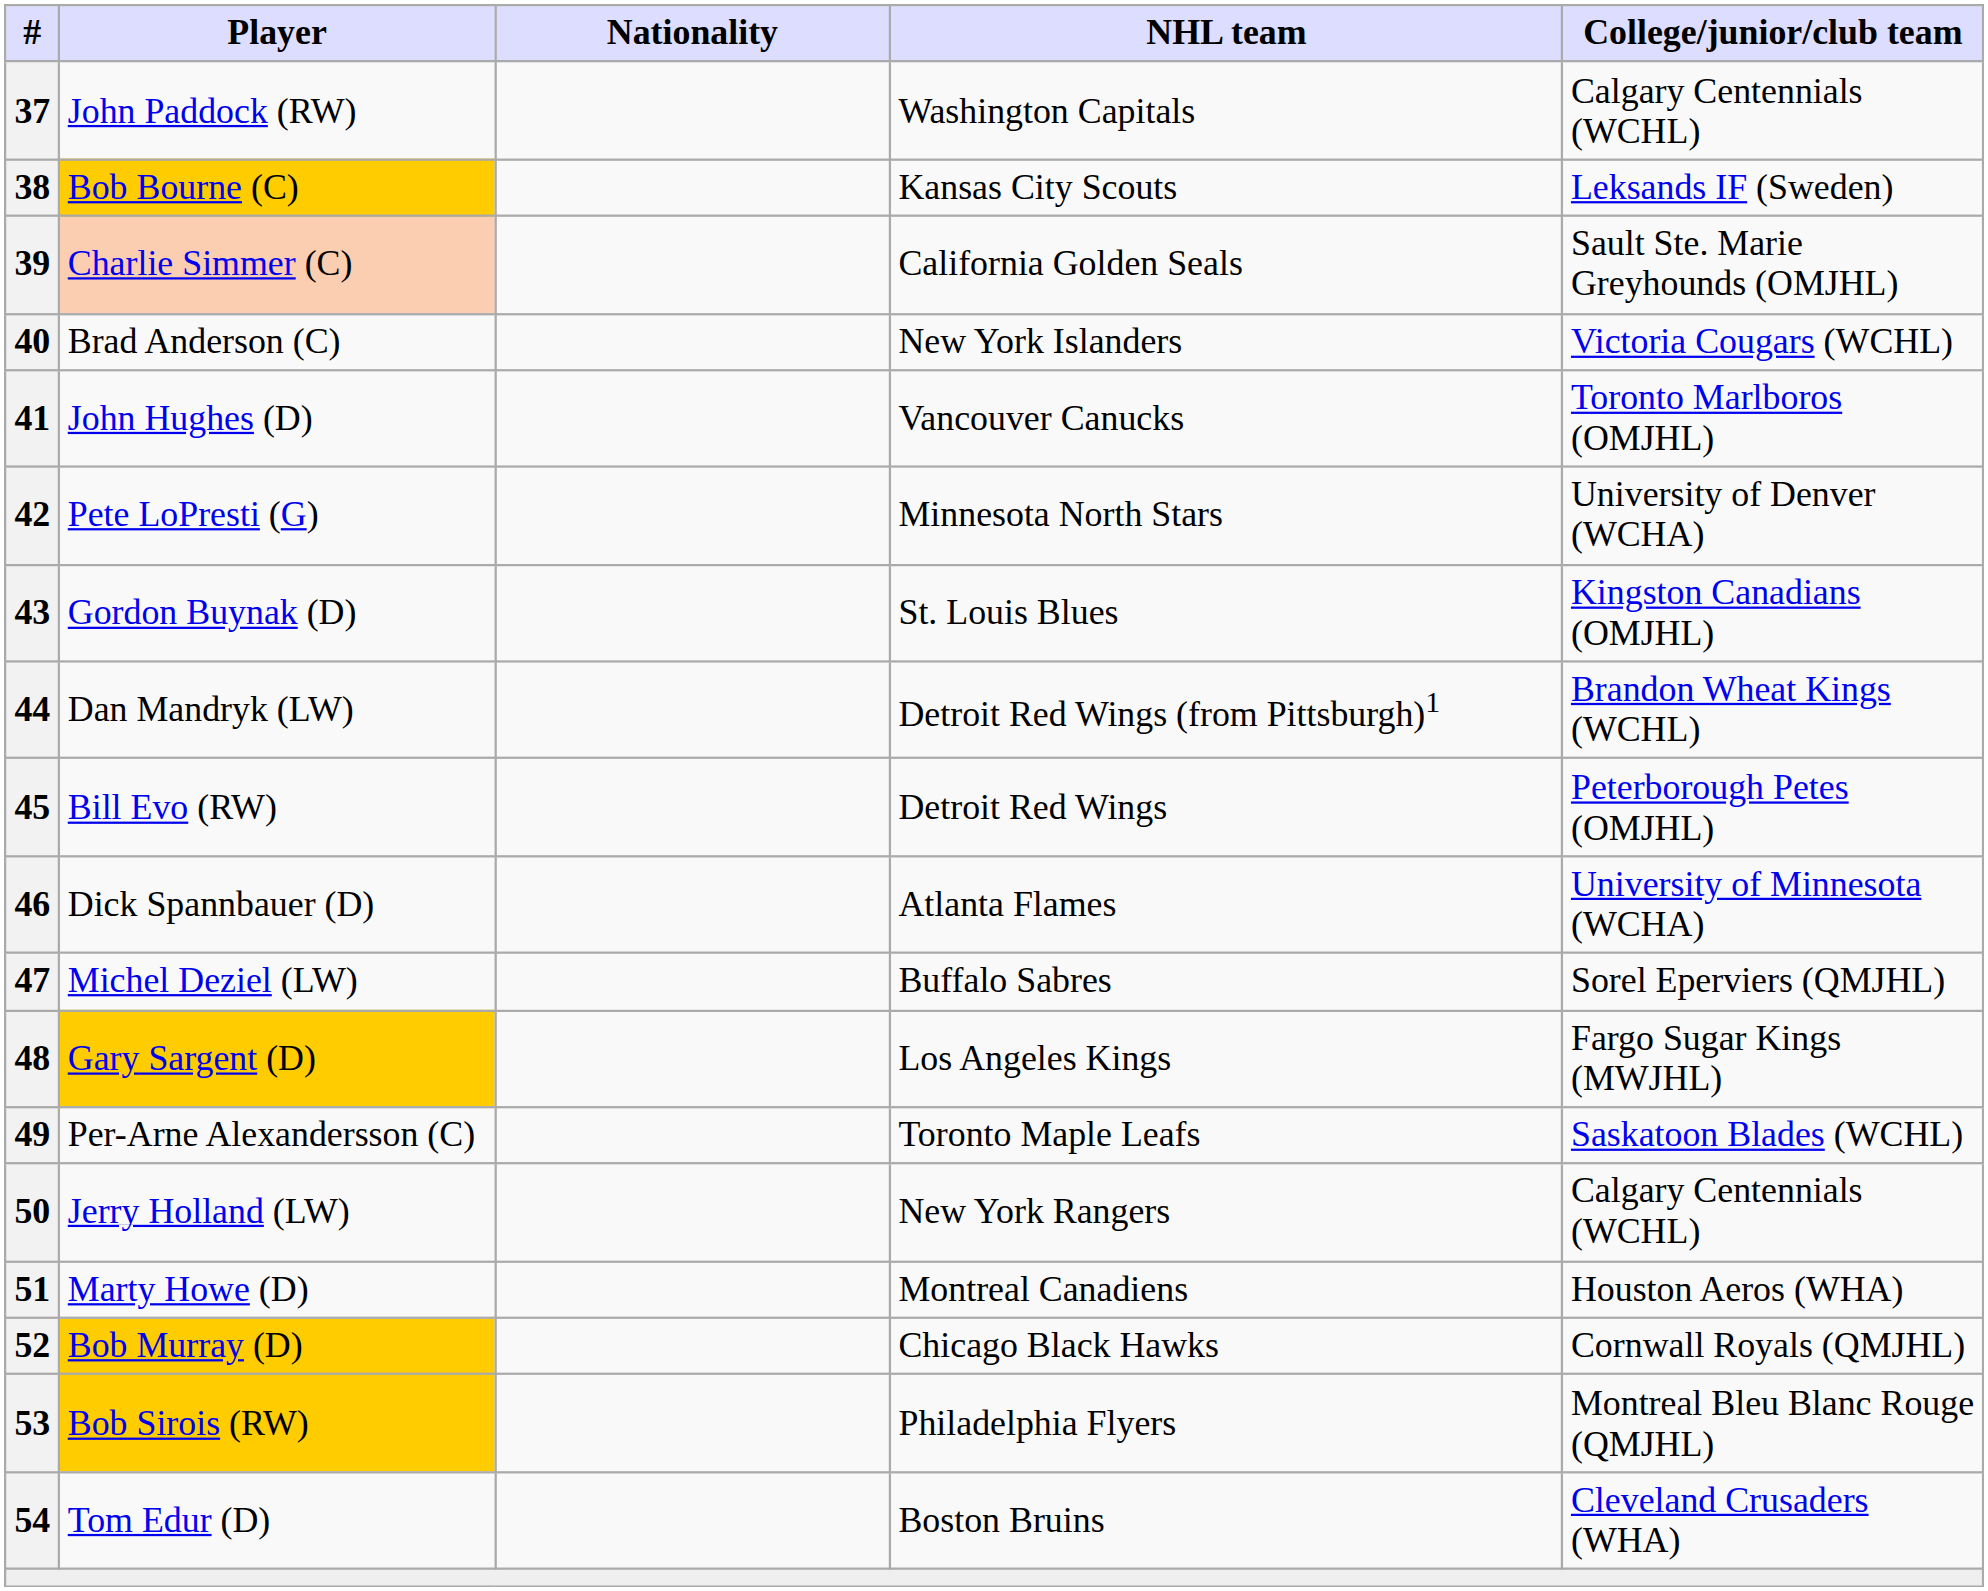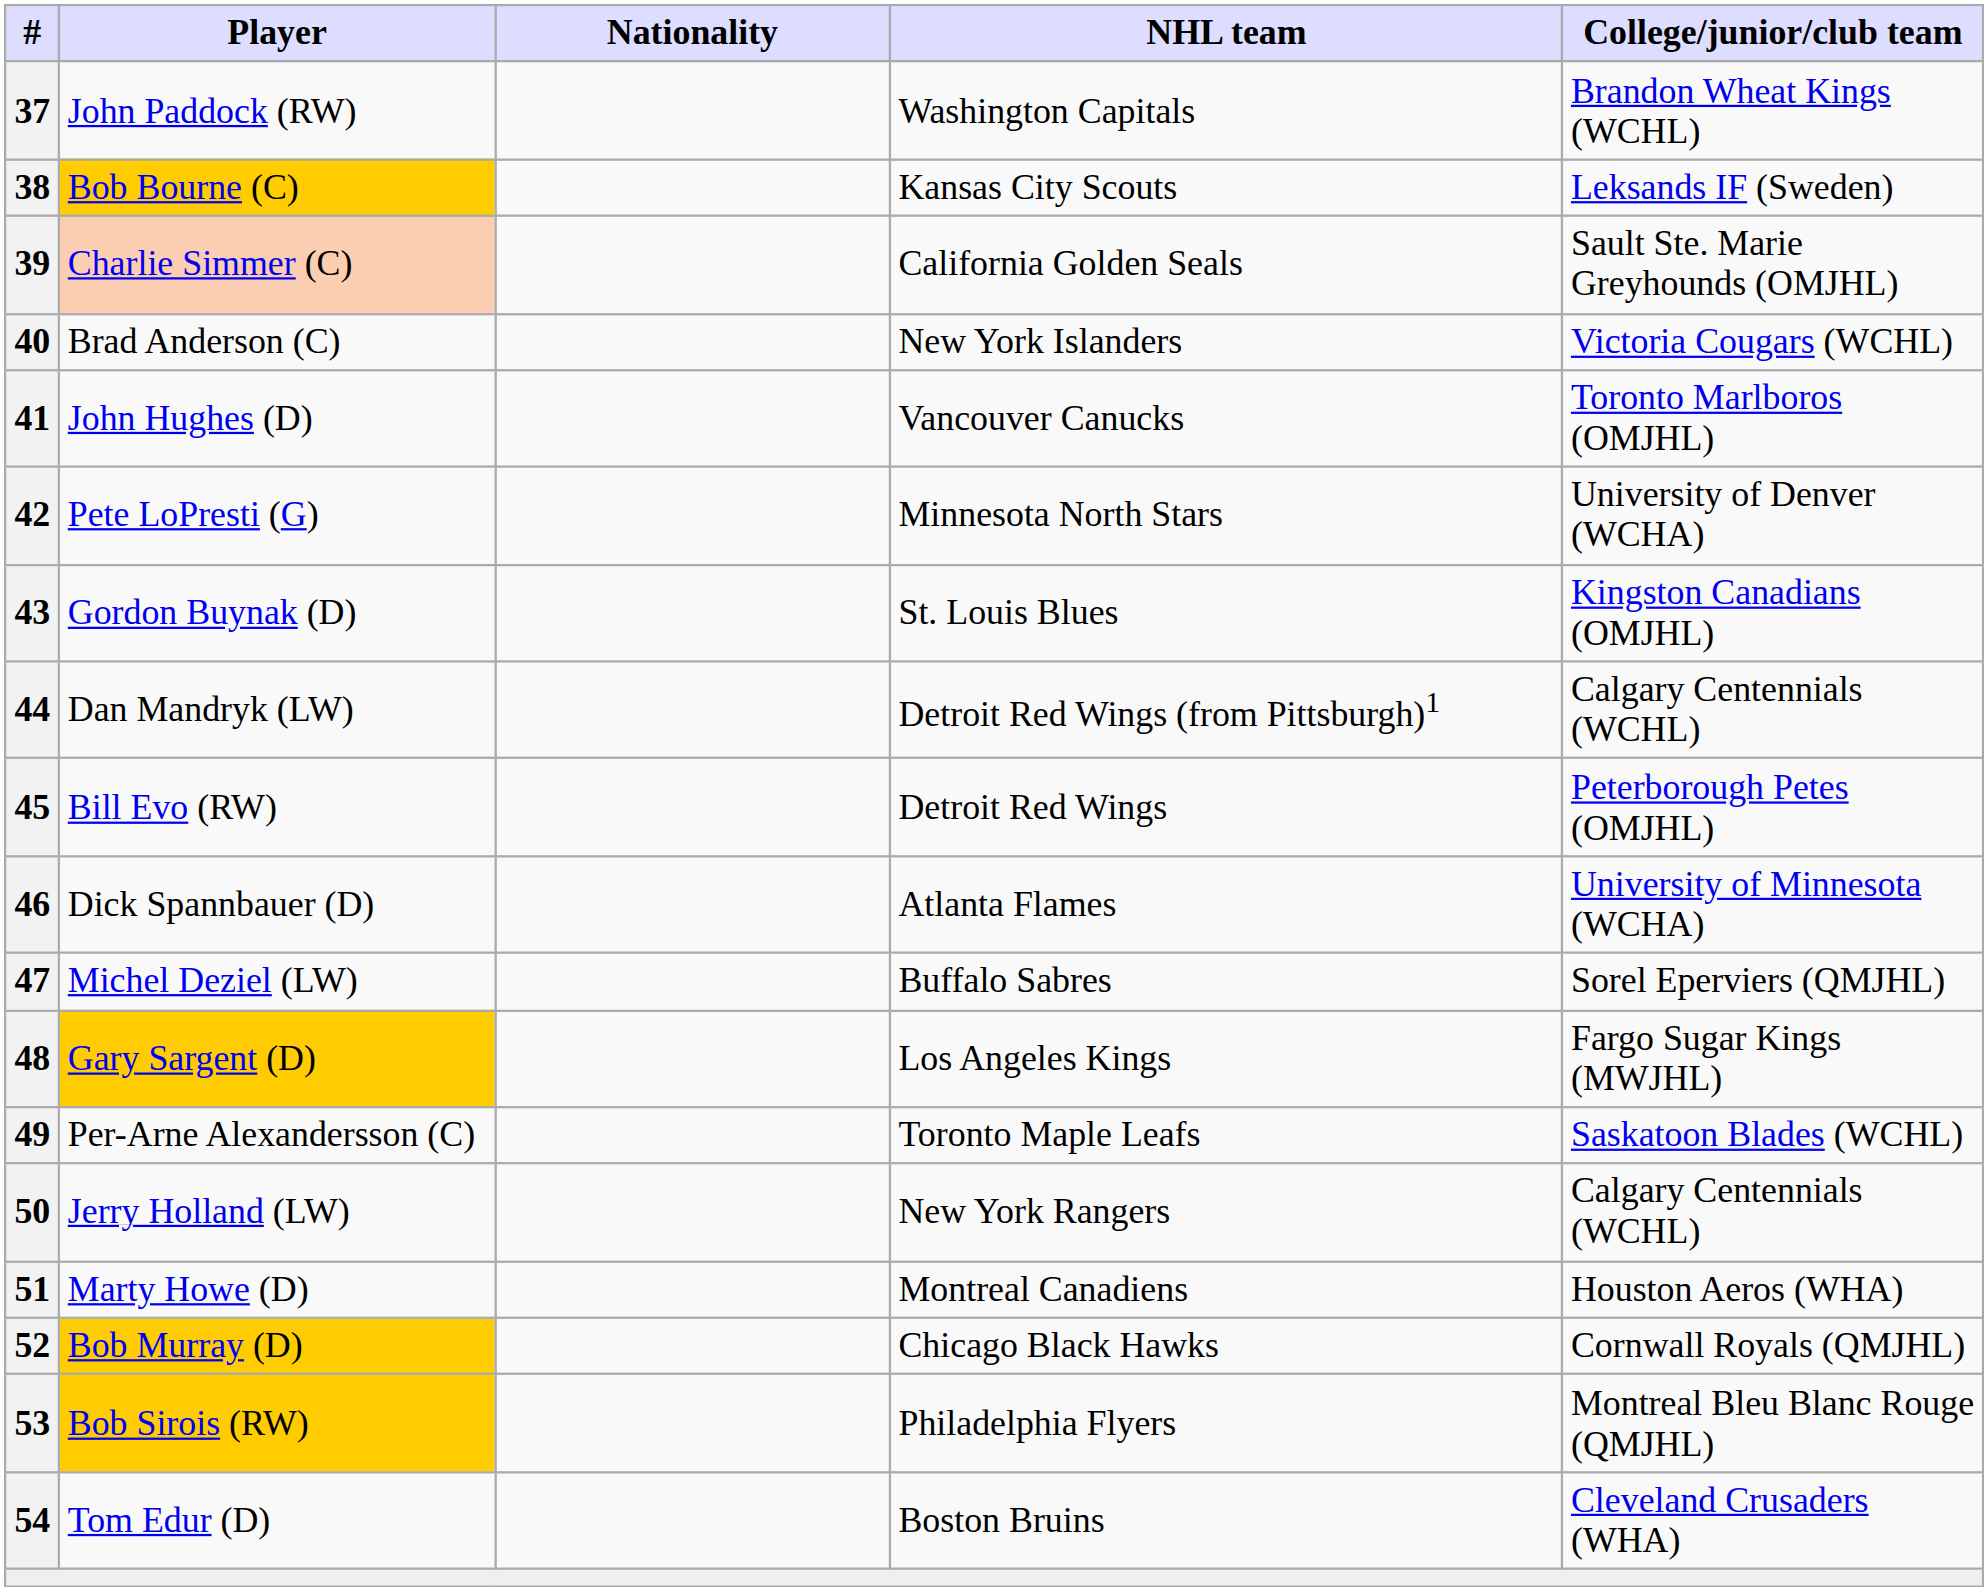37 | College/junior/club team: Calgary Centennials (WCHL) -> Brandon Wheat Kings (WCHL)
44 | College/junior/club team: Brandon Wheat Kings (WCHL) -> Calgary Centennials (WCHL)
